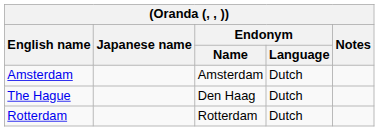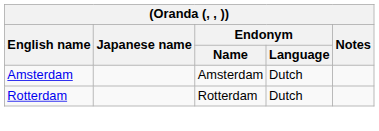- row: The Hague | Den Haag | Dutch
